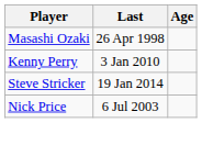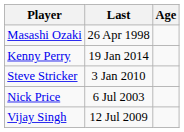Kenny Perry | Last: 3 Jan 2010 -> 19 Jan 2014
Steve Stricker | Last: 19 Jan 2014 -> 3 Jan 2010
+ row: Vijay Singh | 12 Jul 2009
